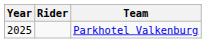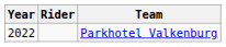Parkhotel Valkenburg | Year: 2025 -> 2022
